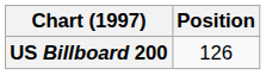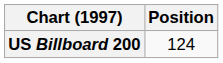US Billboard 200 | Position: 126 -> 124
